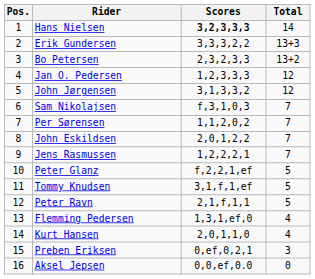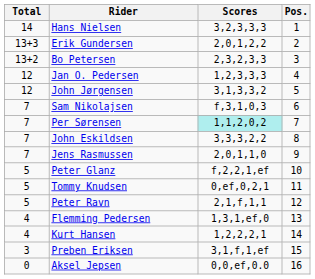columns swapped: Pos. <-> Total
Hans Nielsen | Scores: bold -> normal
Erik Gundersen | Scores: 3,3,3,2,2 -> 2,0,1,2,2
Per Sørensen | Scores: no background -> paleturquoise background
John Eskildsen | Scores: 2,0,1,2,2 -> 3,3,3,2,2
Jens Rasmussen | Scores: 1,2,2,2,1 -> 2,0,1,1,0
Tommy Knudsen | Scores: 3,1,f,1,ef -> 0,ef,0,2,1
Kurt Hansen | Scores: 2,0,1,1,0 -> 1,2,2,2,1
Preben Eriksen | Scores: 0,ef,0,2,1 -> 3,1,f,1,ef
